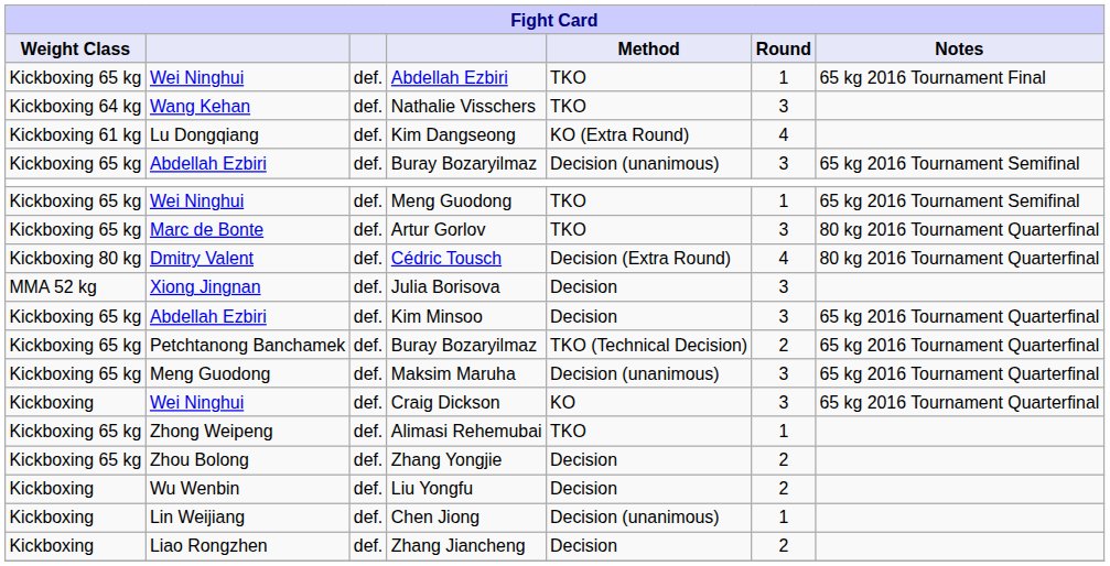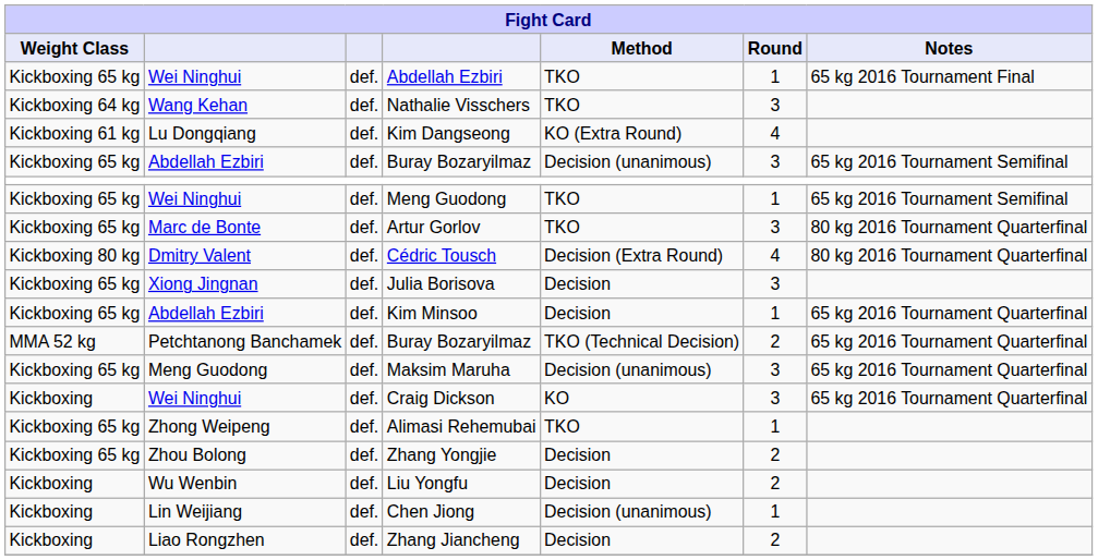Julia Borisova | Fight Card / Weight Class: MMA 52 kg -> Kickboxing 65 kg
Kim Minsoo | Fight Card / Round: 3 -> 1
Petchtanong Banchamek / Buray Bozaryilmaz | Fight Card / Weight Class: Kickboxing 65 kg -> MMA 52 kg
